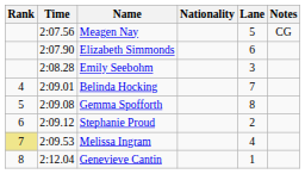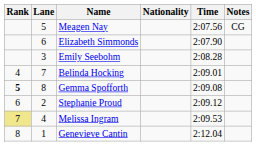columns swapped: Lane <-> Time
Gemma Spofforth | Rank: normal -> bold
